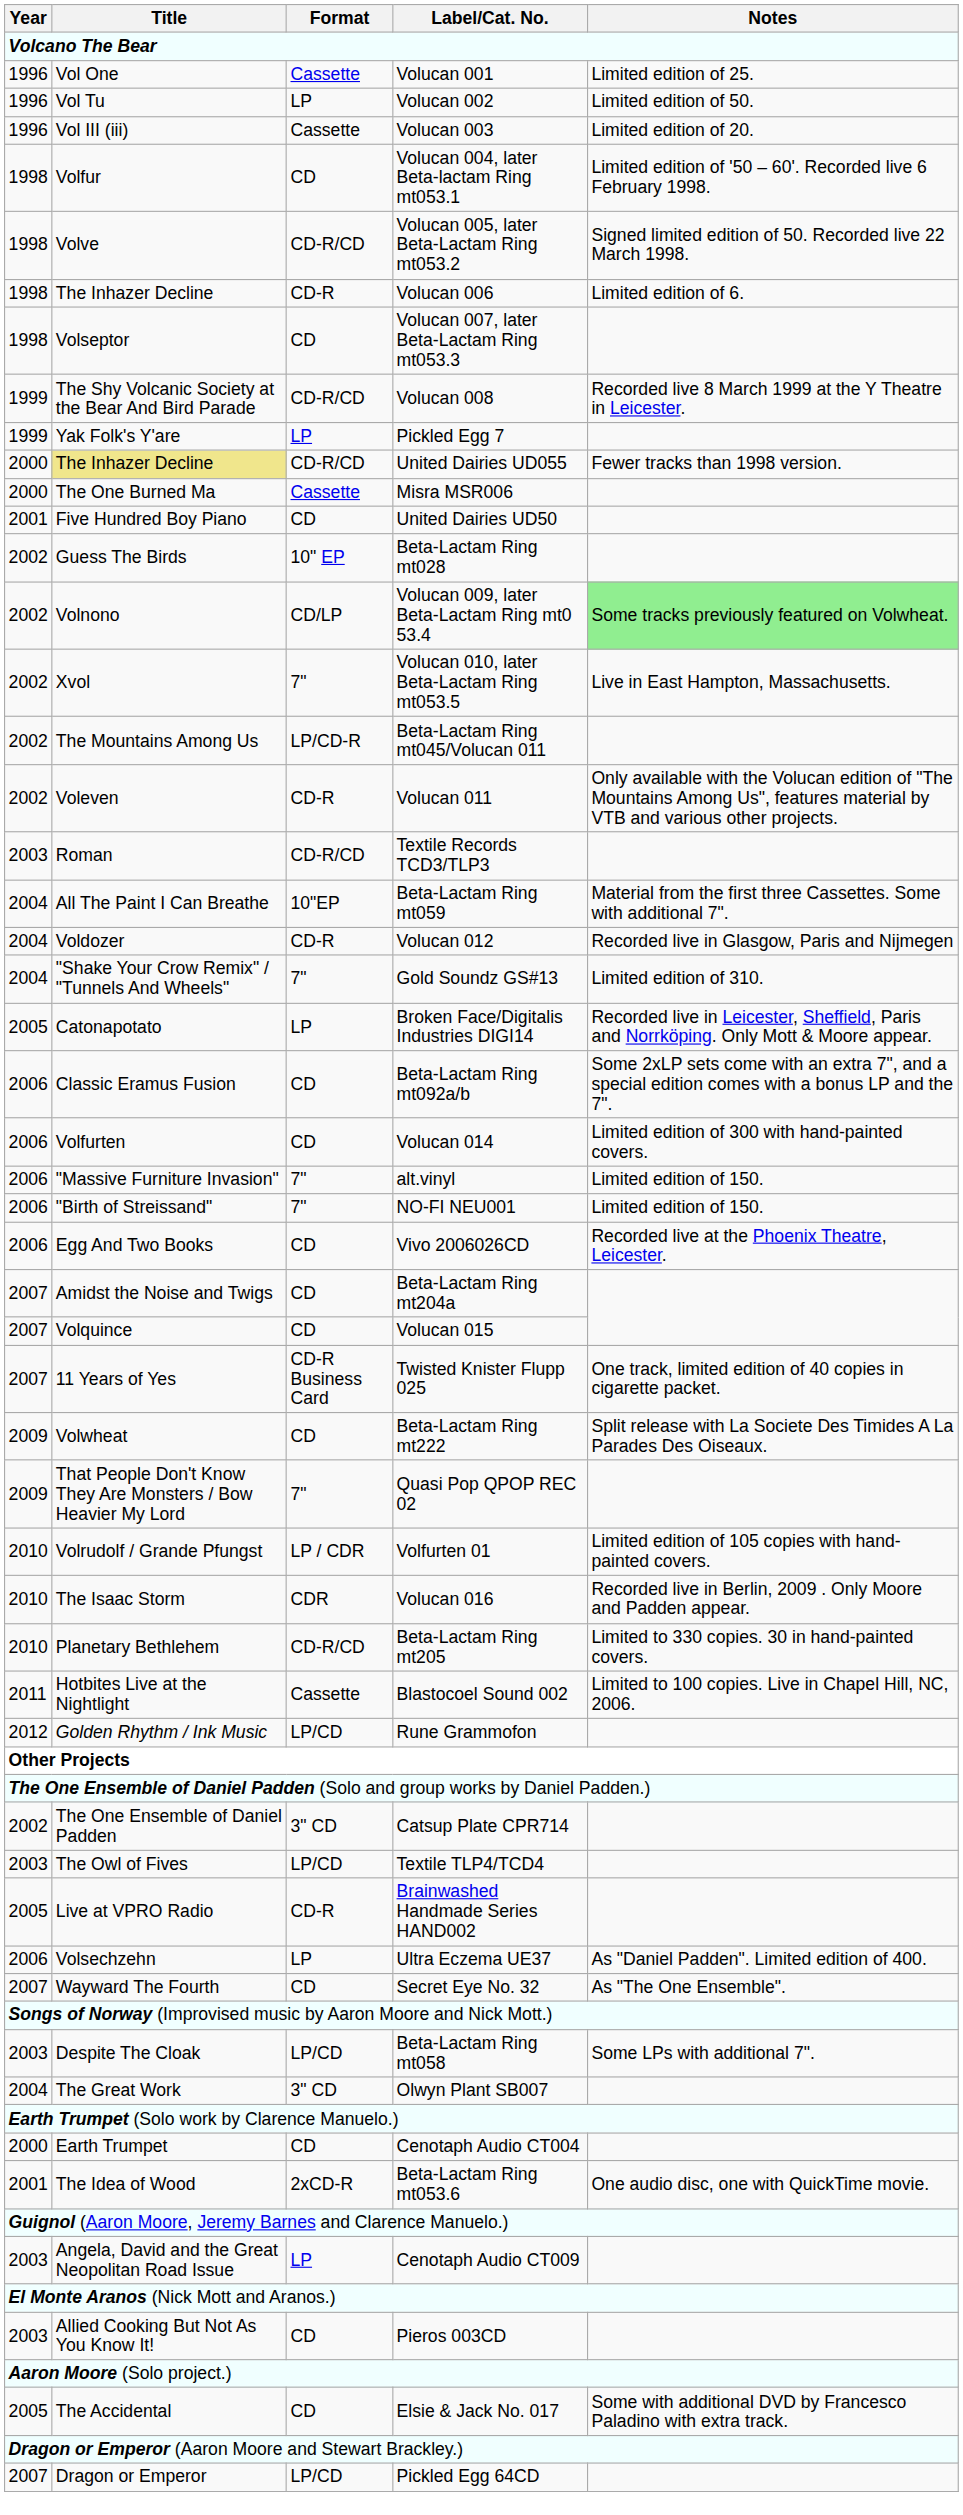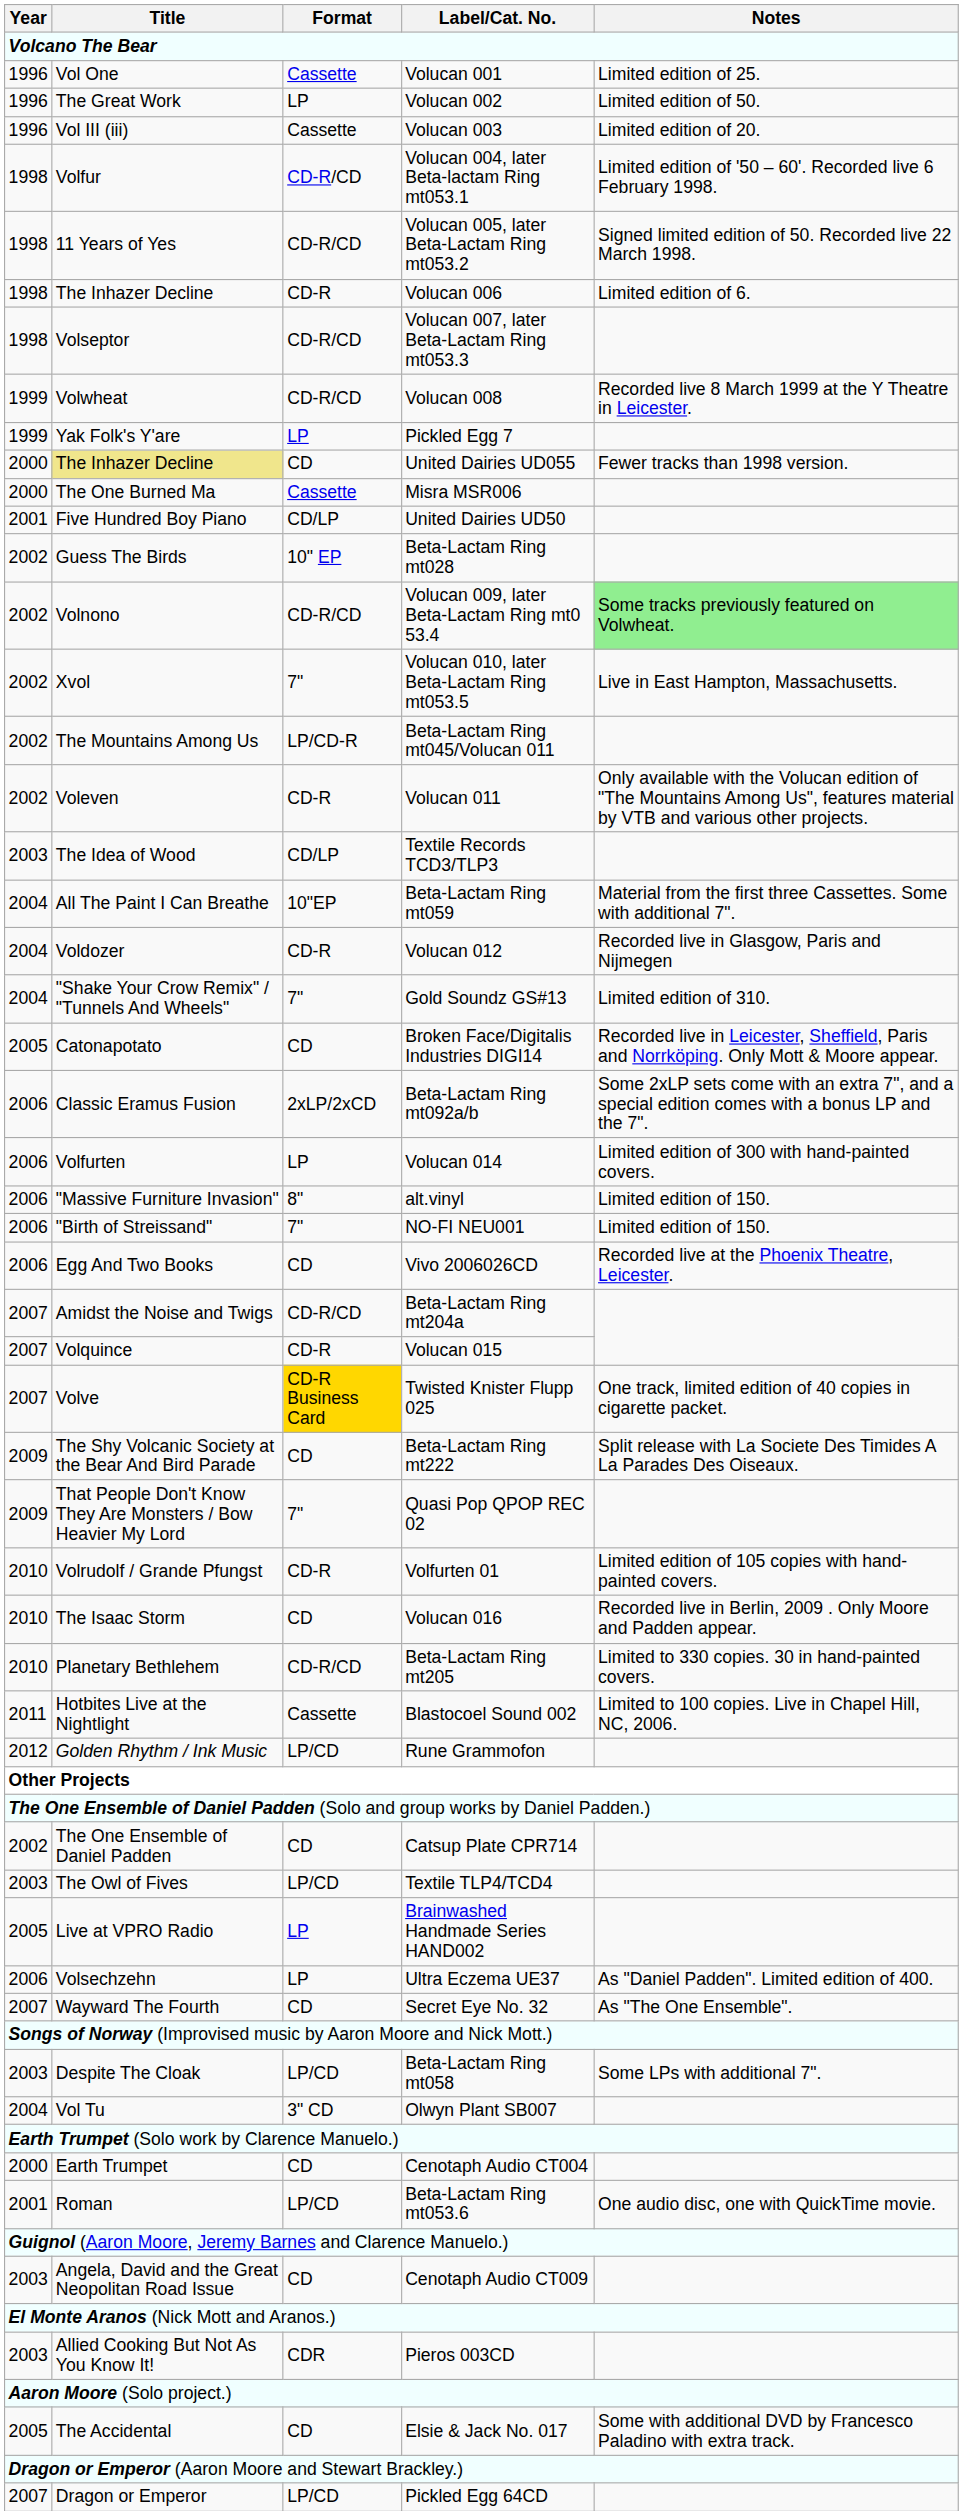Volucan 002 | Title: Vol Tu -> The Great Work
Volucan 004, later Beta-lactam Ring mt053.1 | Format: CD -> CD-R/CD
Volucan 005, later Beta-Lactam Ring mt053.2 | Title: Volve -> 11 Years of Yes
Volucan 007, later Beta-Lactam Ring mt053.3 | Format: CD -> CD-R/CD
Volucan 008 | Title: The Shy Volcanic Society at the Bear And Bird Parade -> Volwheat
United Dairies UD055 | Format: CD-R/CD -> CD
United Dairies UD50 | Format: CD -> CD/LP
Volucan 009, later Beta-Lactam Ring mt0 53.4 | Format: CD/LP -> CD-R/CD
Textile Records TCD3/TLP3 | Title: Roman -> The Idea of Wood
Textile Records TCD3/TLP3 | Format: CD-R/CD -> CD/LP
Broken Face/Digitalis Industries DIGI14 | Format: LP -> CD
Beta-Lactam Ring mt092a/b | Format: CD -> 2xLP/2xCD
Volucan 014 | Format: CD -> LP
alt.vinyl | Format: 7" -> 8"
Beta-Lactam Ring mt204a | Format: CD -> CD-R/CD
Volucan 015 | Format: CD -> CD-R
Twisted Knister Flupp 025 | Title: 11 Years of Yes -> Volve
Twisted Knister Flupp 025 | Format: no background -> gold background
Beta-Lactam Ring mt222 | Title: Volwheat -> The Shy Volcanic Society at the Bear And Bird Parade
Volfurten 01 | Format: LP / CDR -> CD-R
Volucan 016 | Format: CDR -> CD
Catsup Plate CPR714 | Format: 3" CD -> CD
Brainwashed Handmade Series HAND002 | Format: CD-R -> LP
Olwyn Plant SB007 | Title: The Great Work -> Vol Tu
Beta-Lactam Ring mt053.6 | Title: The Idea of Wood -> Roman
Beta-Lactam Ring mt053.6 | Format: 2xCD-R -> LP/CD
Cenotaph Audio CT009 | Format: LP -> CD
Pieros 003CD | Format: CD -> CDR
